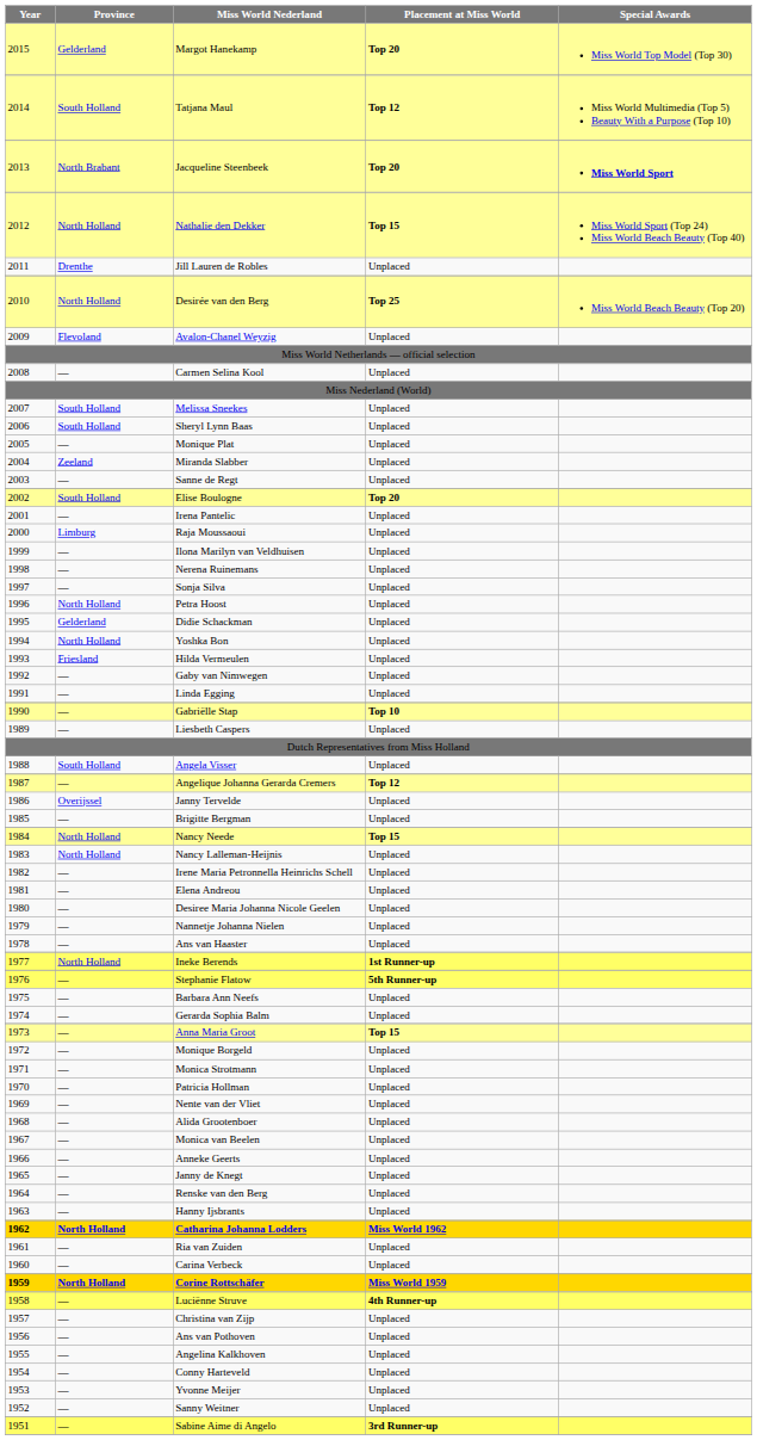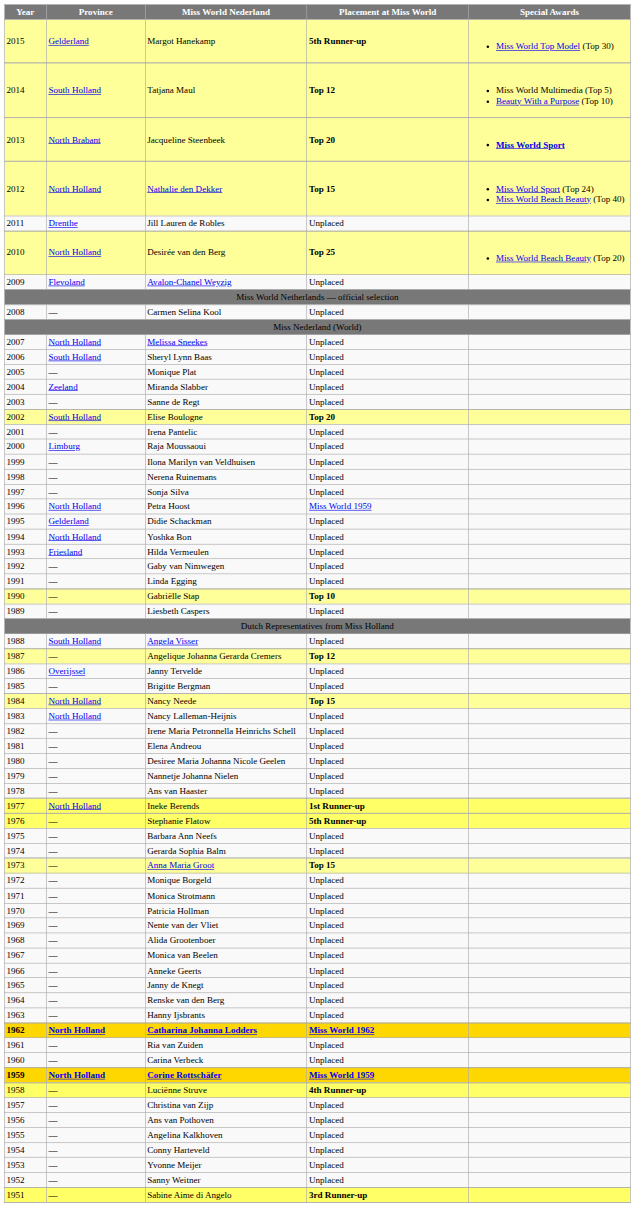Margot Hanekamp | Placement at Miss World: Top 20 -> 5th Runner-up
Melissa Sneekes | Province: South Holland -> North Holland
Petra Hoost | Placement at Miss World: Unplaced -> Miss World 1959
